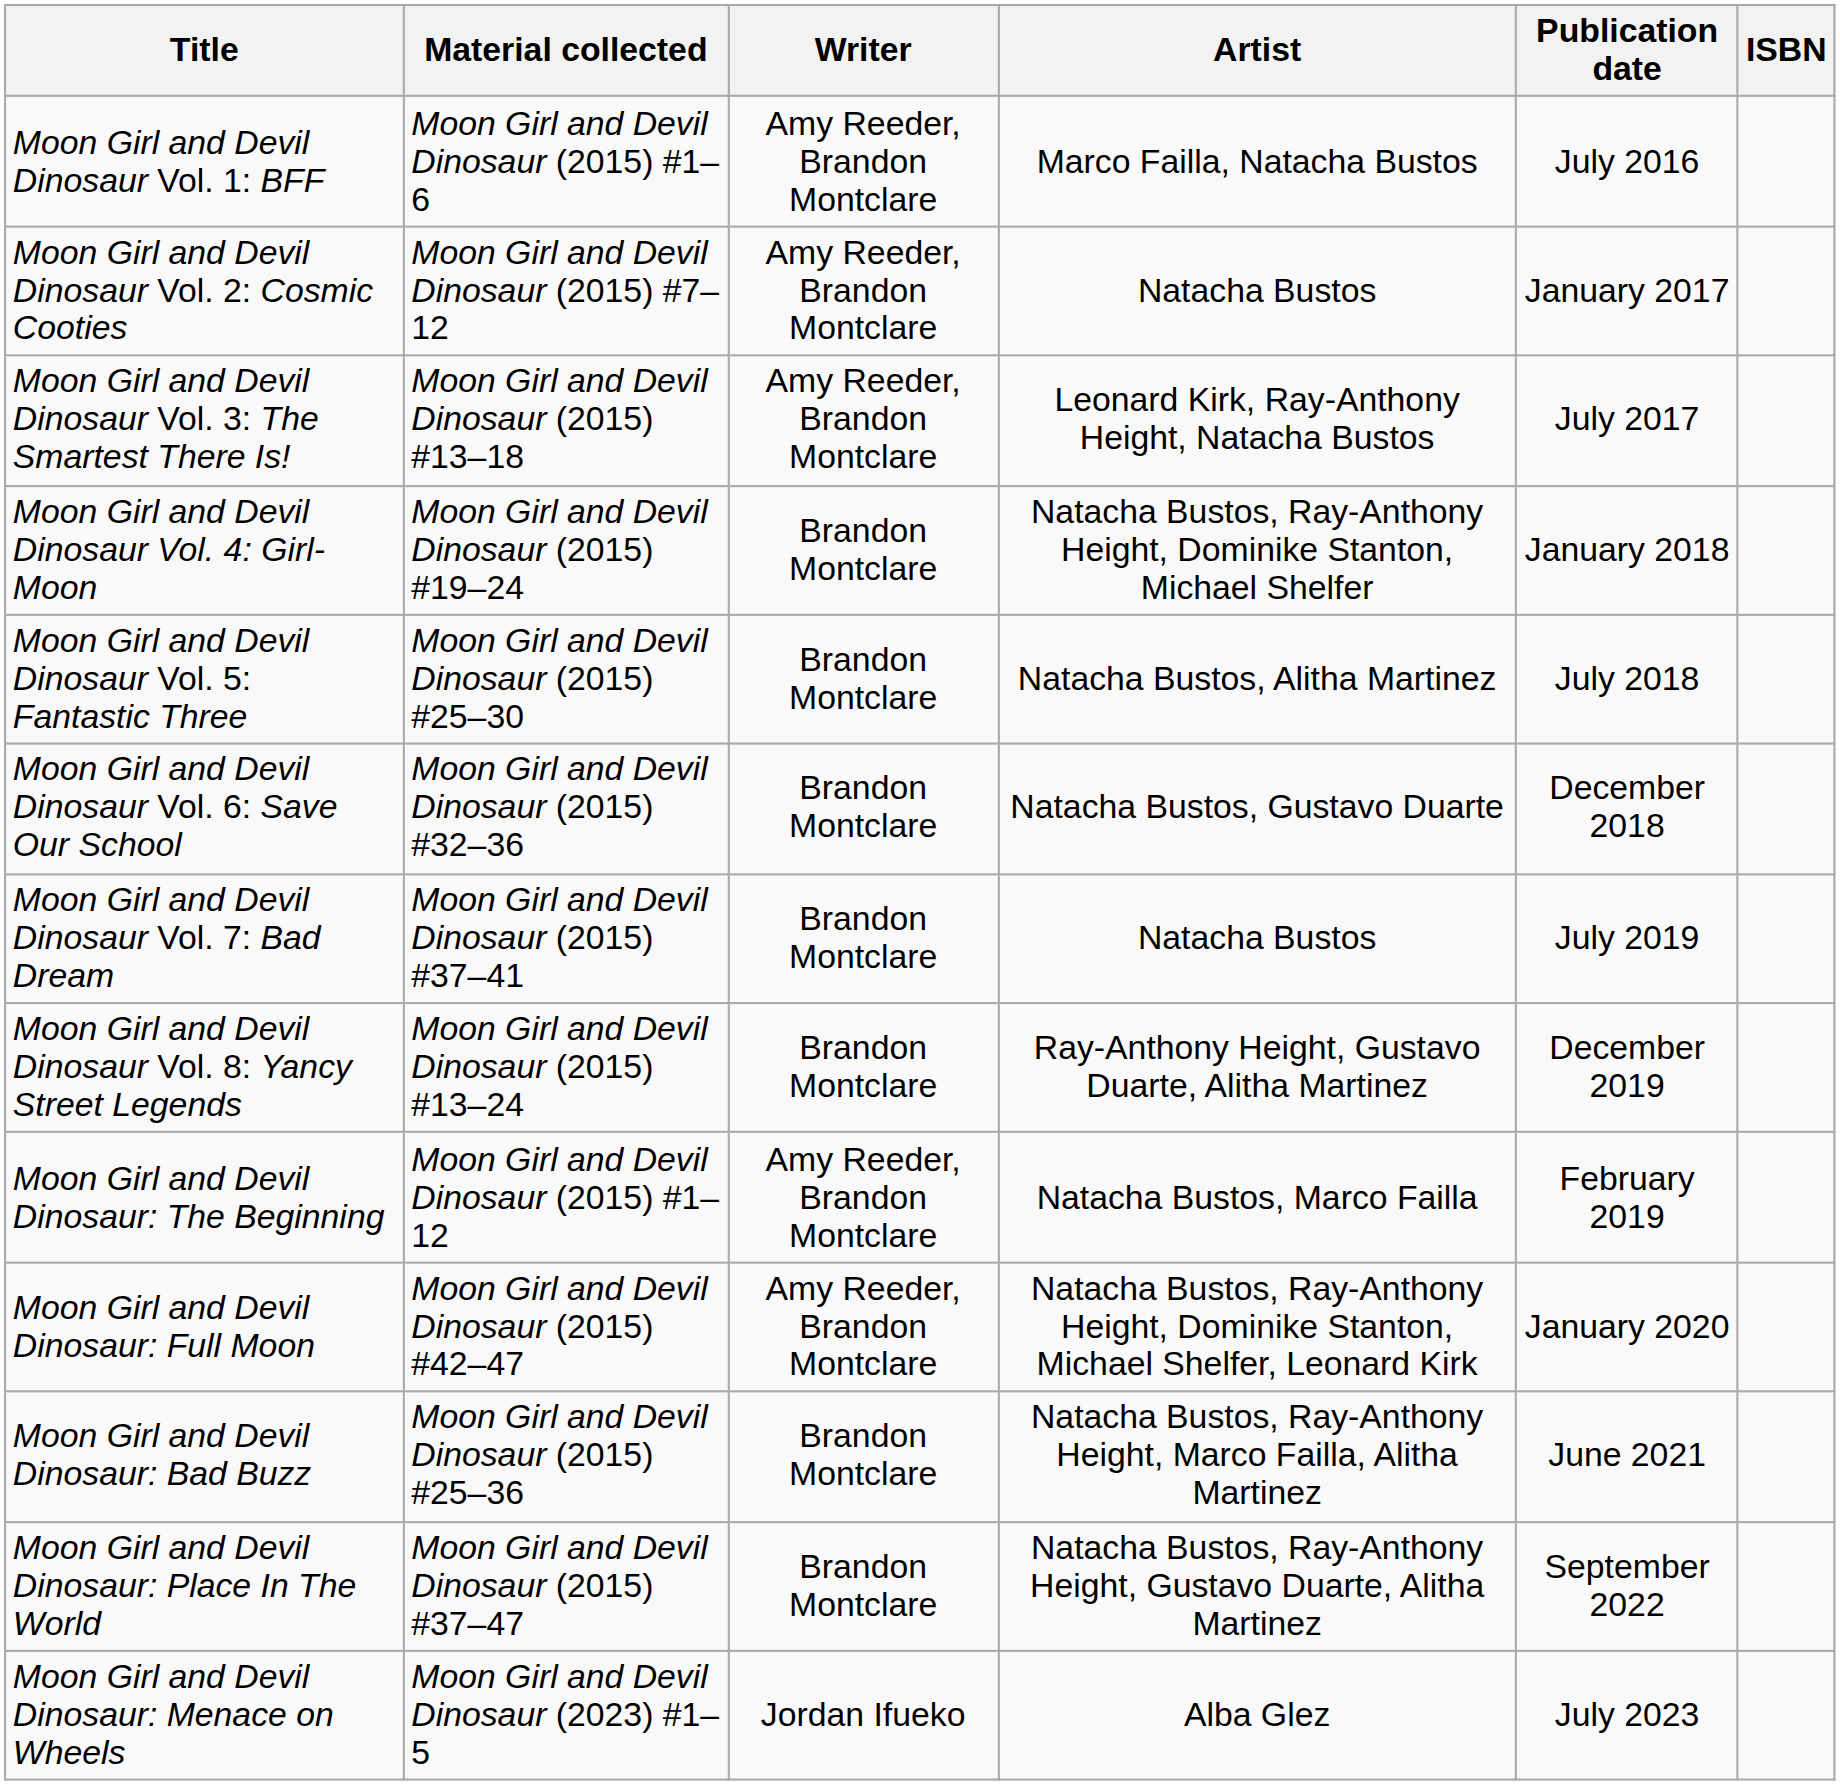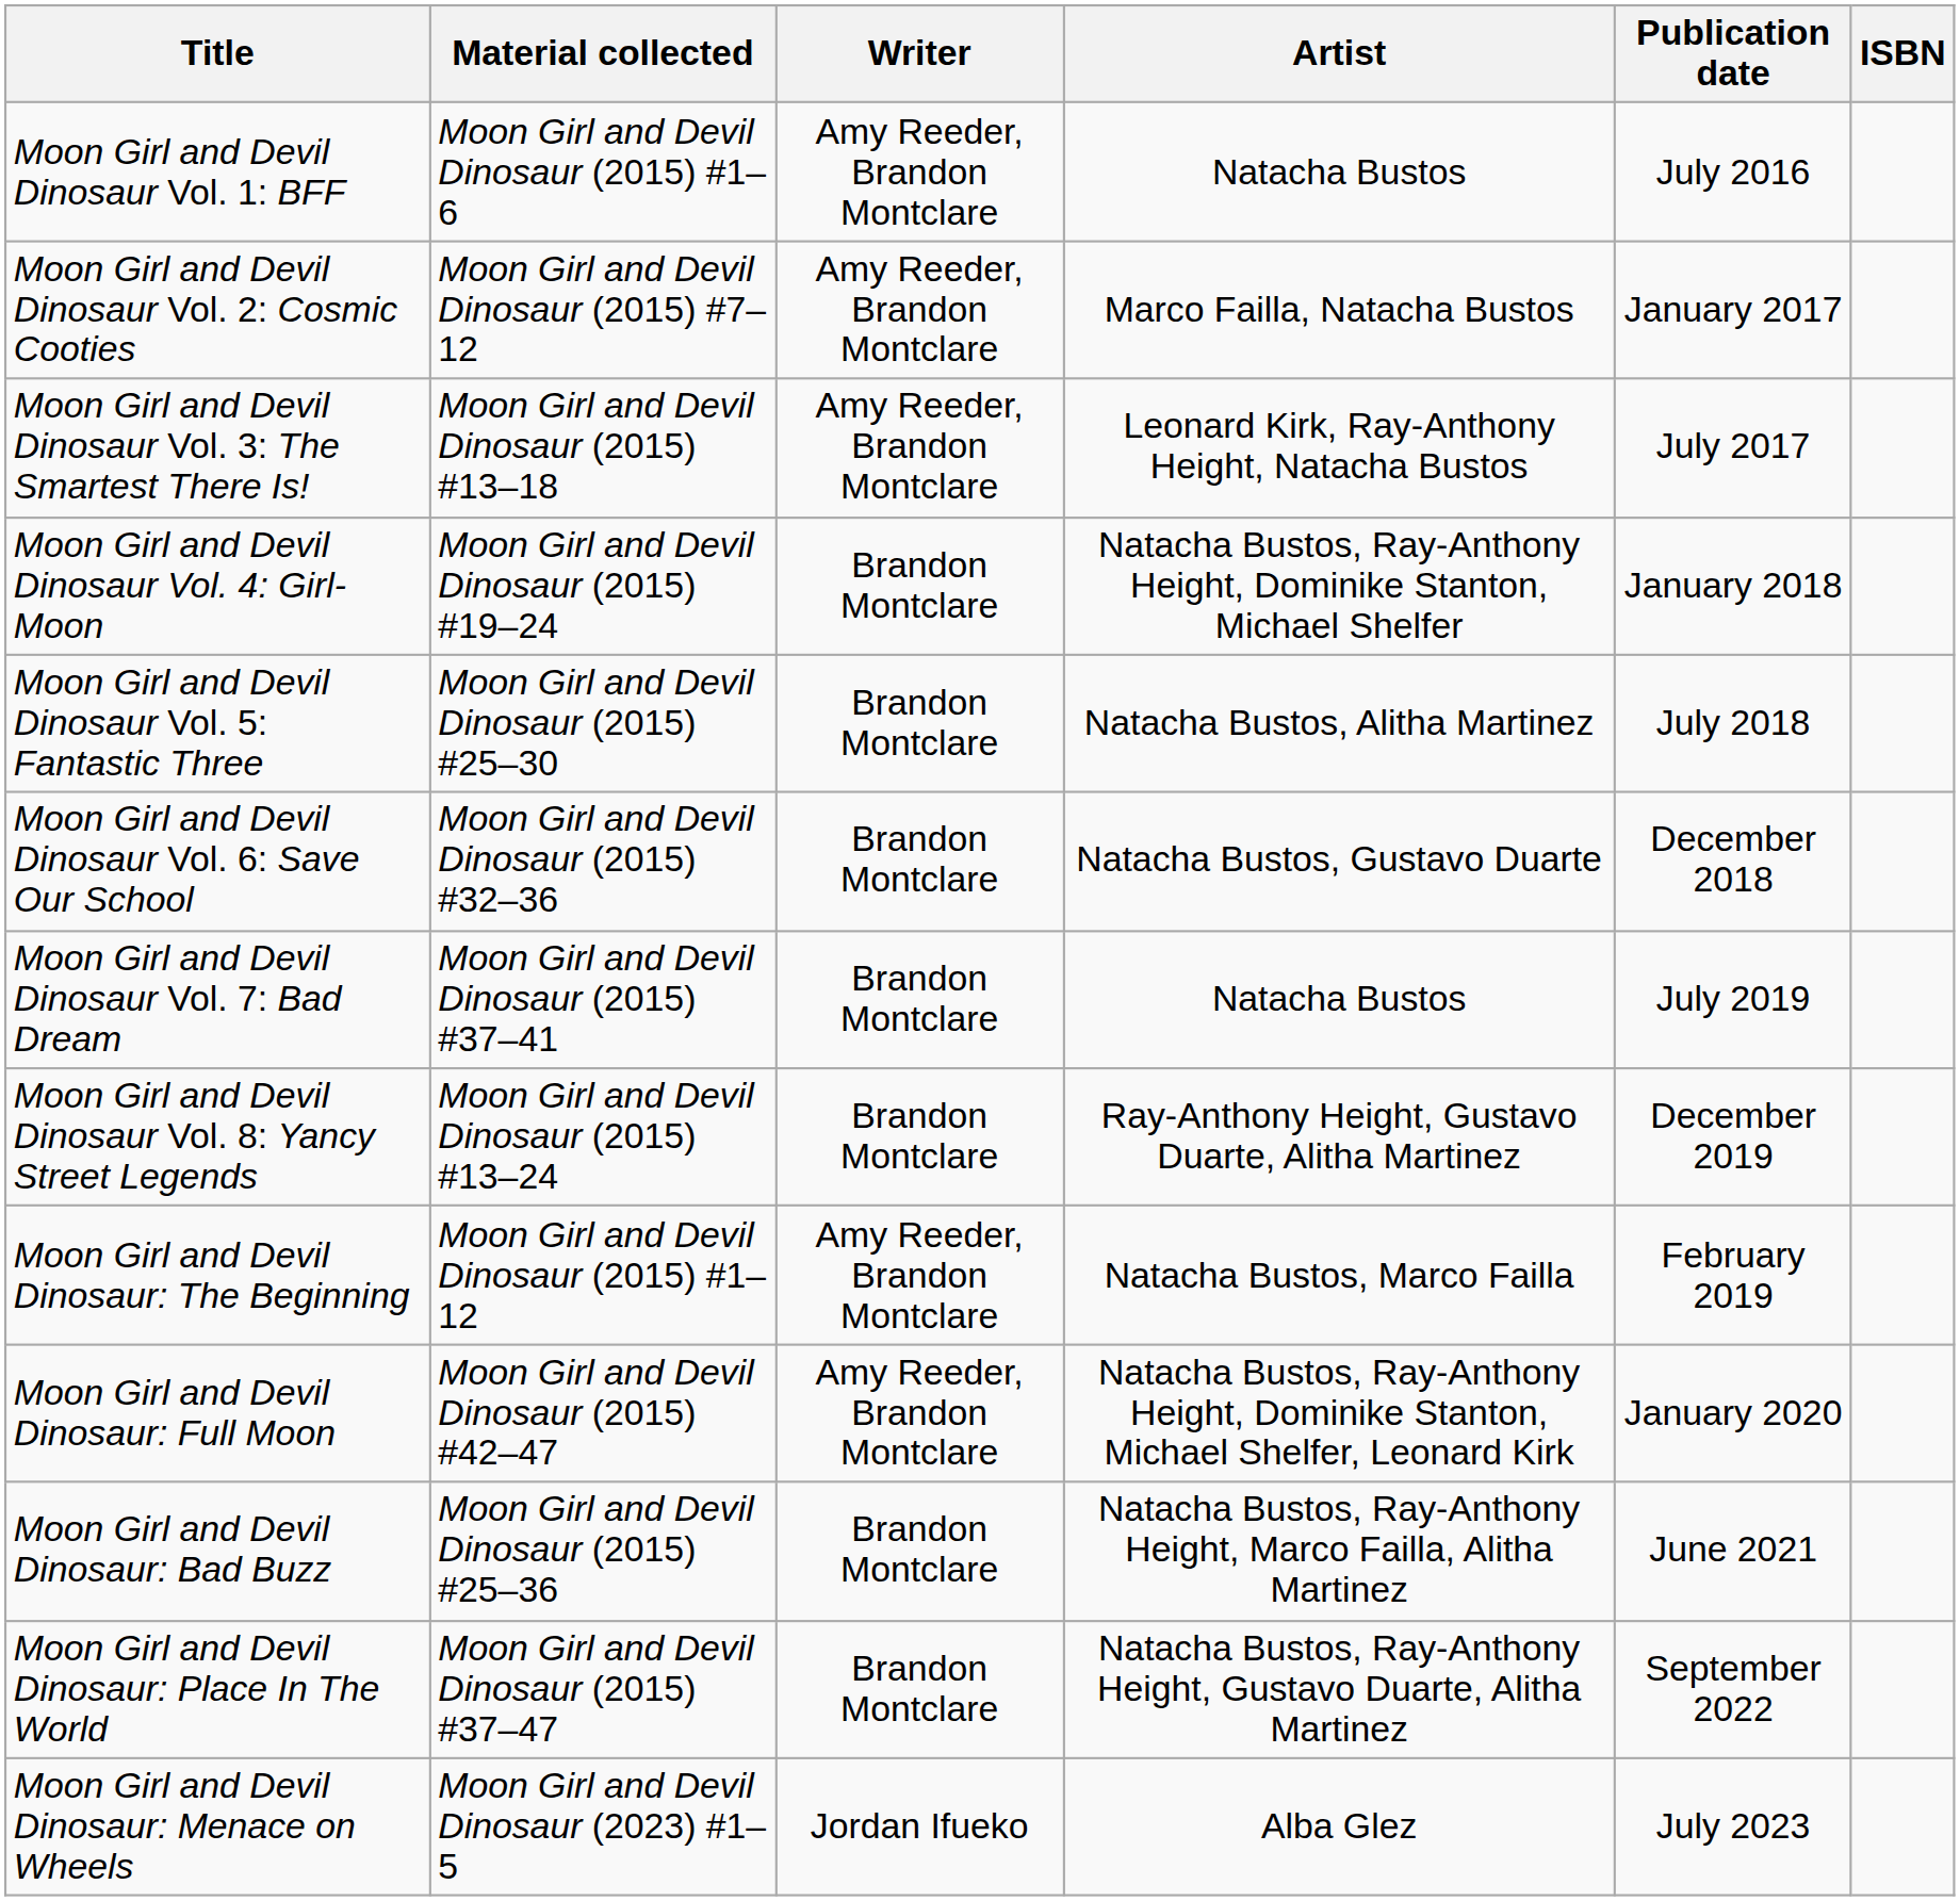Moon Girl and Devil Dinosaur Vol. 1: BFF | Artist: Marco Failla, Natacha Bustos -> Natacha Bustos
Moon Girl and Devil Dinosaur Vol. 2: Cosmic Cooties | Artist: Natacha Bustos -> Marco Failla, Natacha Bustos
